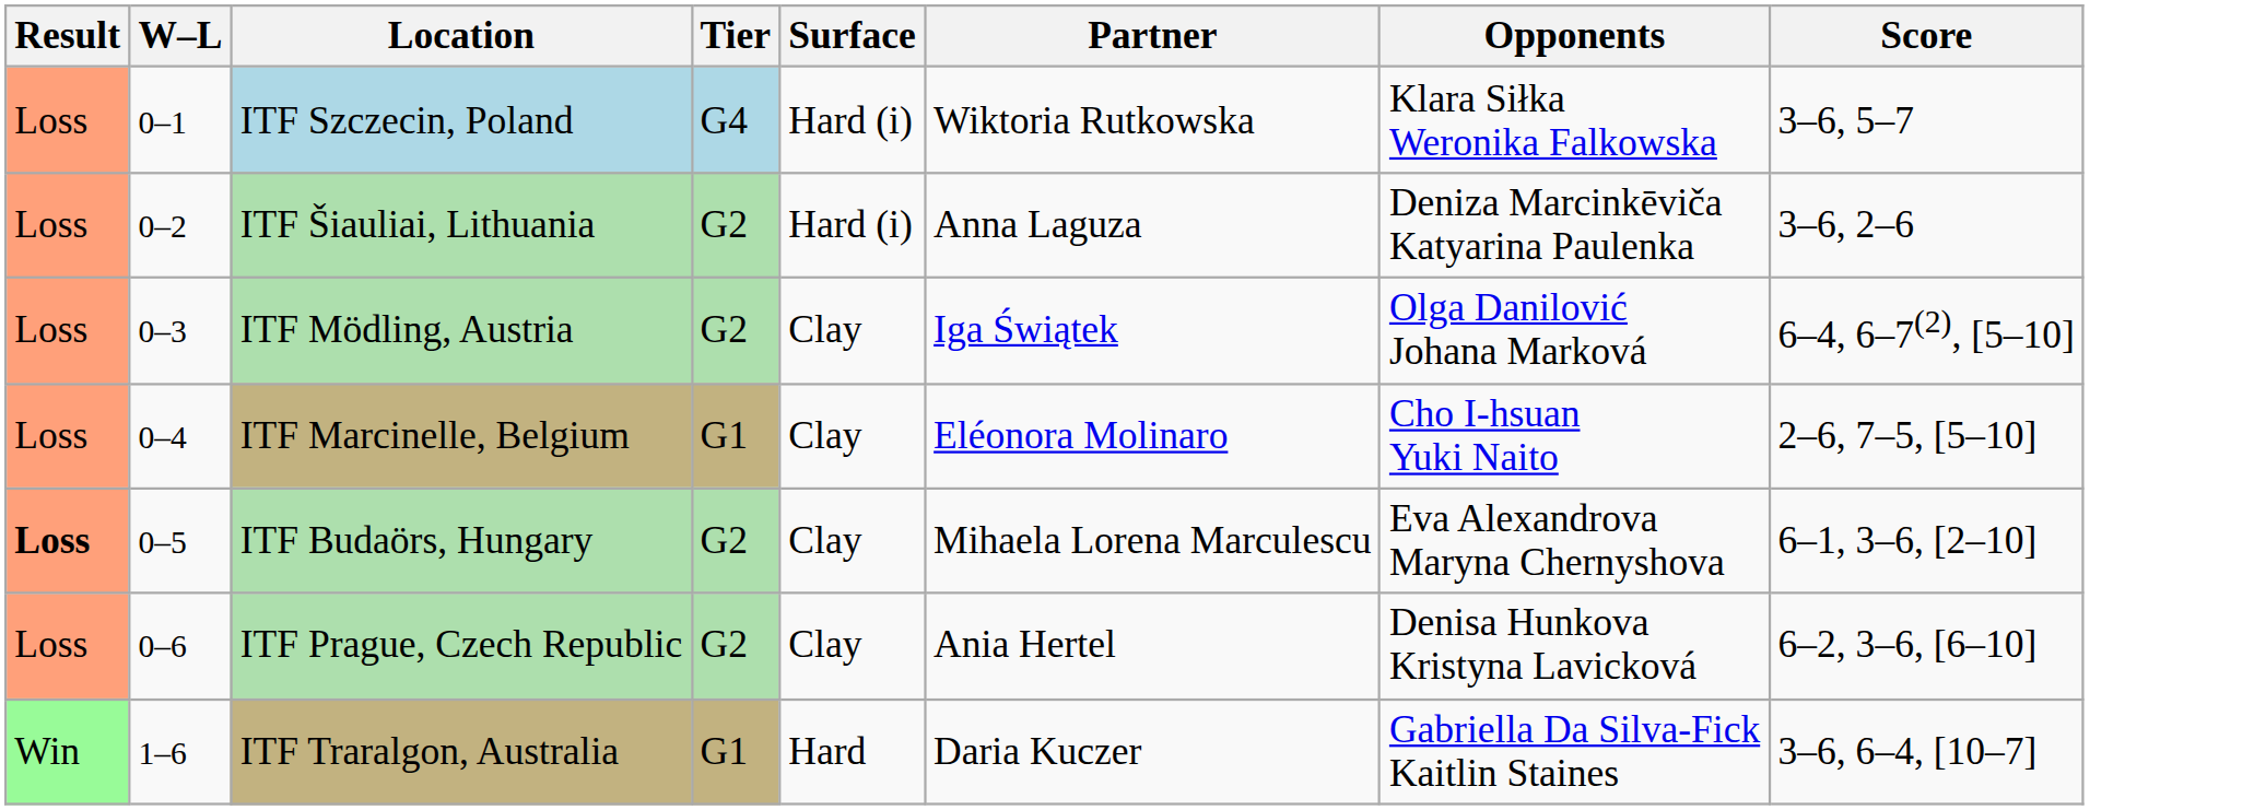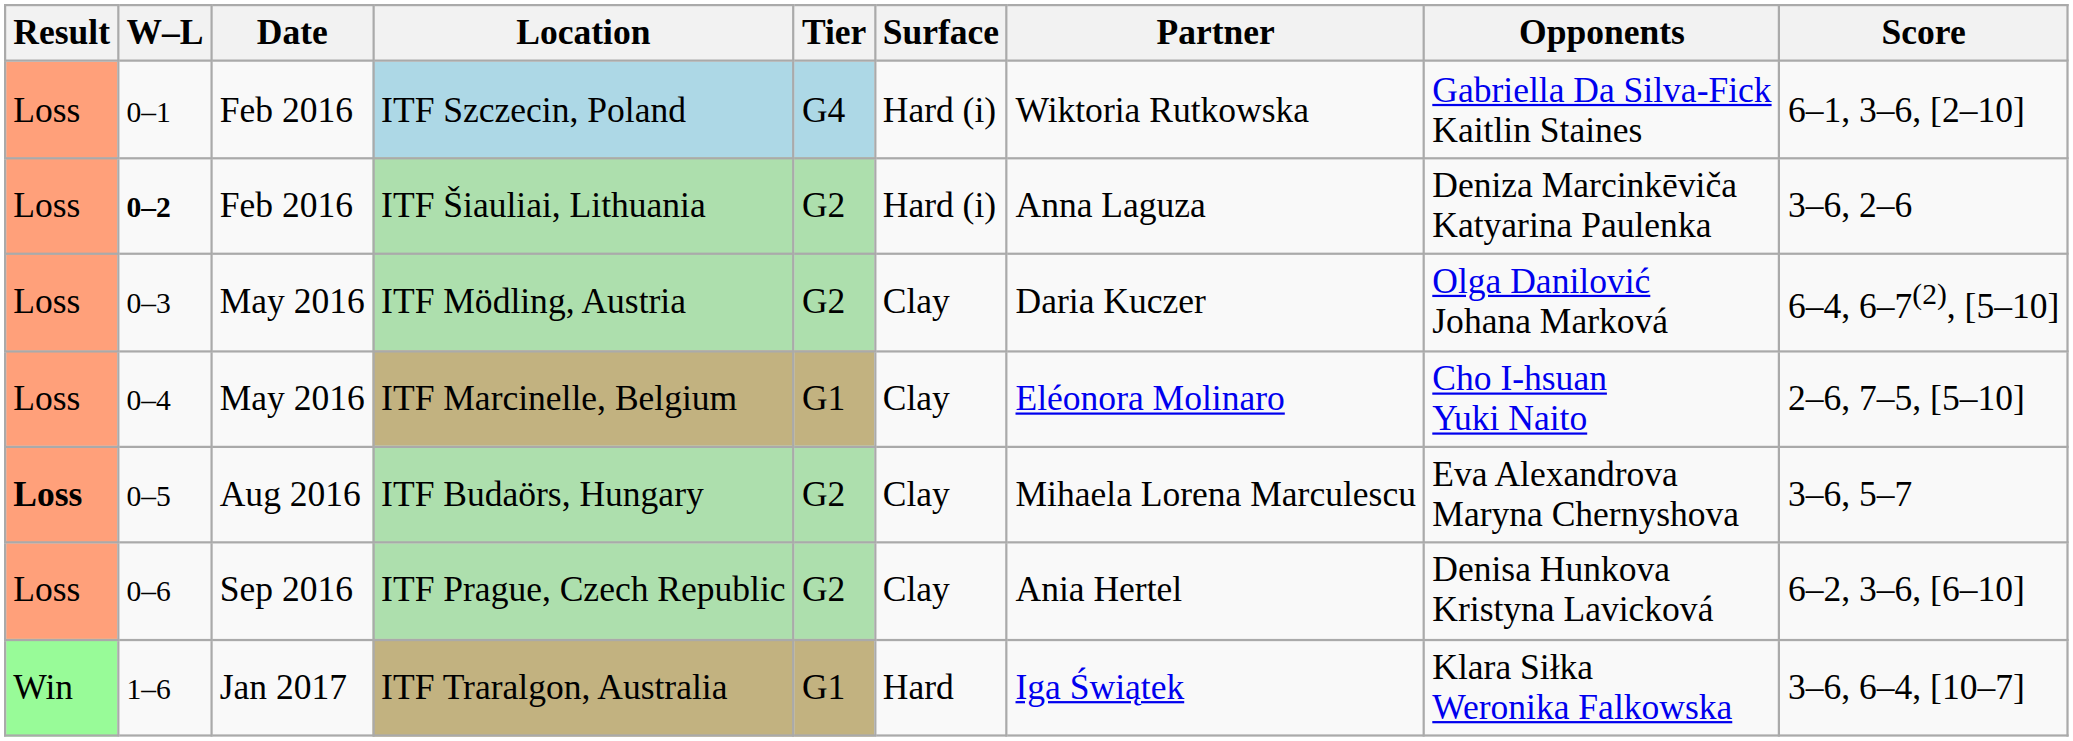+ column: Date | Feb 2016 | Feb 2016 | May 2016 | May 2016 | Aug 2016 | Sep 2016 | Jan 2017
ITF Szczecin, Poland | Opponents: Klara Siłka Weronika Falkowska -> Gabriella Da Silva-Fick Kaitlin Staines
ITF Szczecin, Poland | Score: 3–6, 5–7 -> 6–1, 3–6, [2–10]
ITF Šiauliai, Lithuania | W–L: normal -> bold
ITF Mödling, Austria | Partner: Iga Świątek -> Daria Kuczer
ITF Budaörs, Hungary | Score: 6–1, 3–6, [2–10] -> 3–6, 5–7
ITF Traralgon, Australia | Partner: Daria Kuczer -> Iga Świątek
ITF Traralgon, Australia | Opponents: Gabriella Da Silva-Fick Kaitlin Staines -> Klara Siłka Weronika Falkowska
